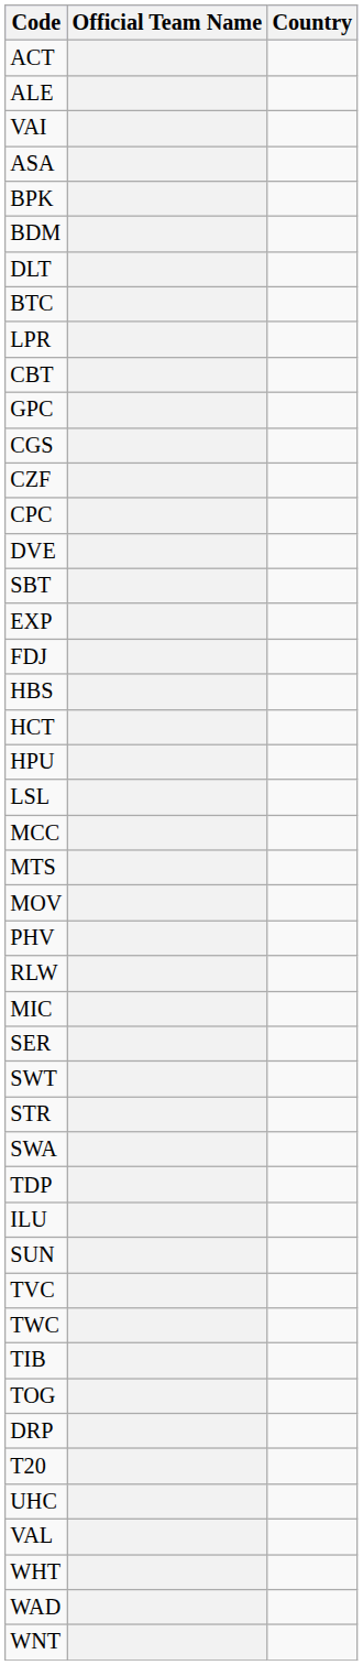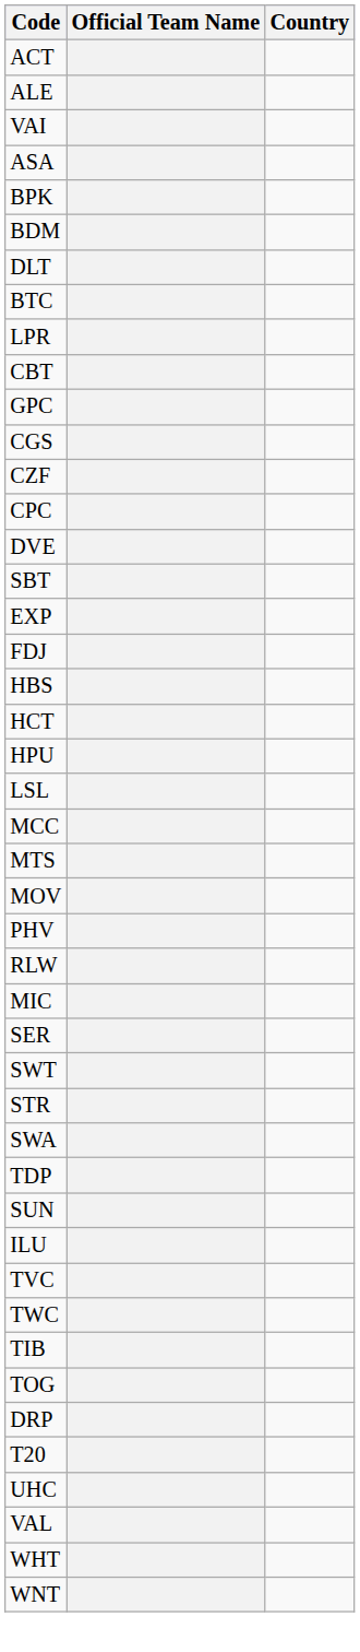rows swapped: ILU <-> SUN
- row: WAD
